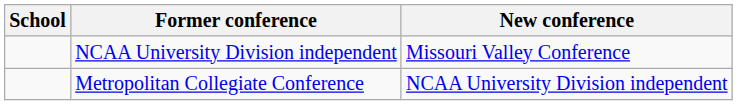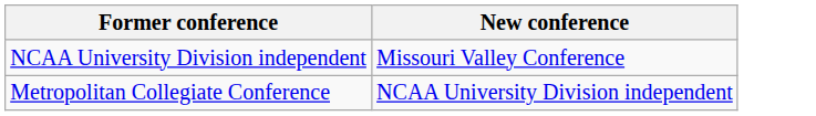- column: School
